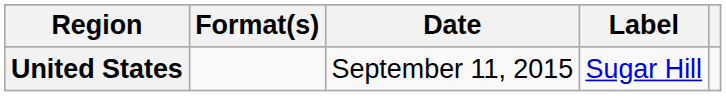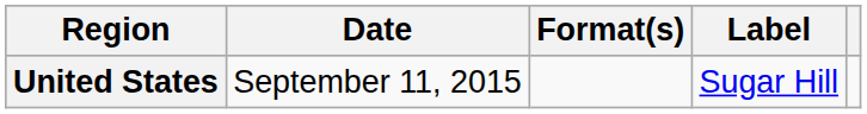columns swapped: Date <-> Format(s)
